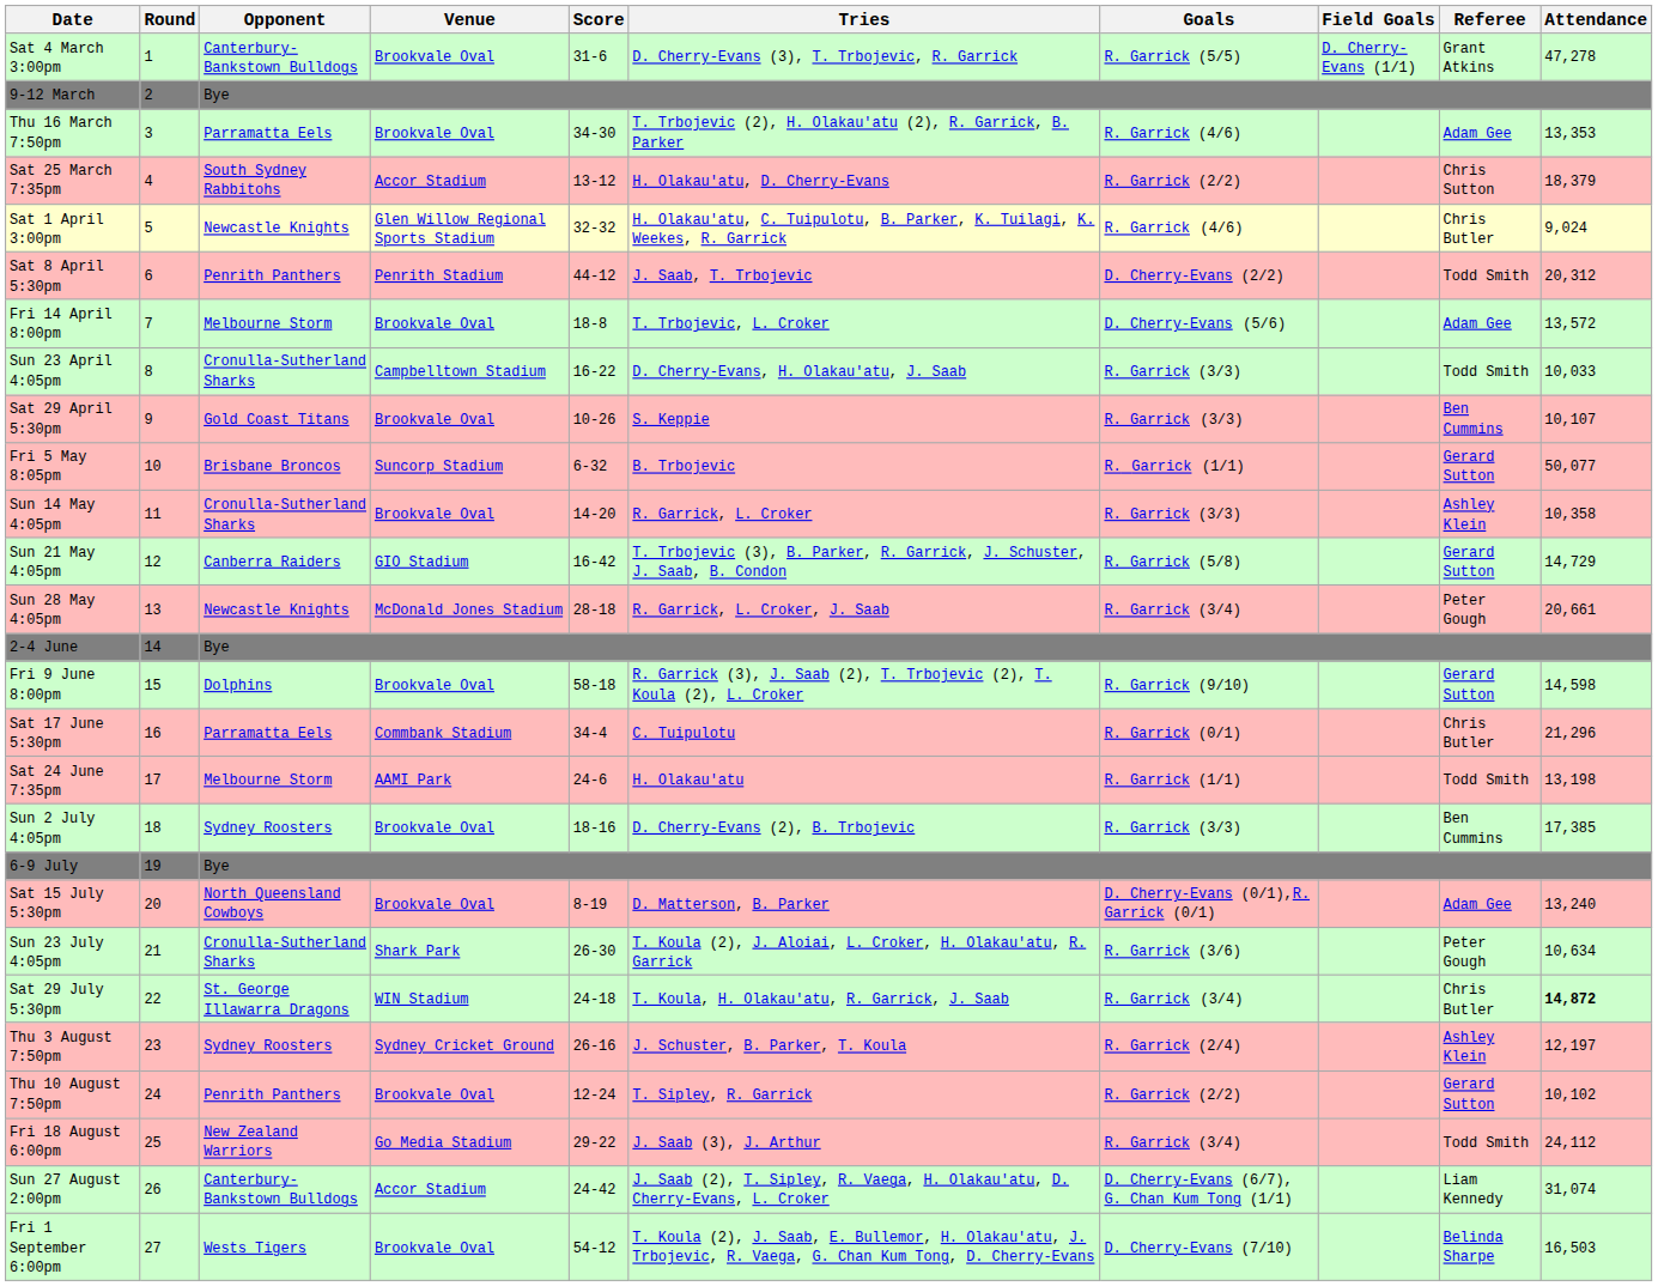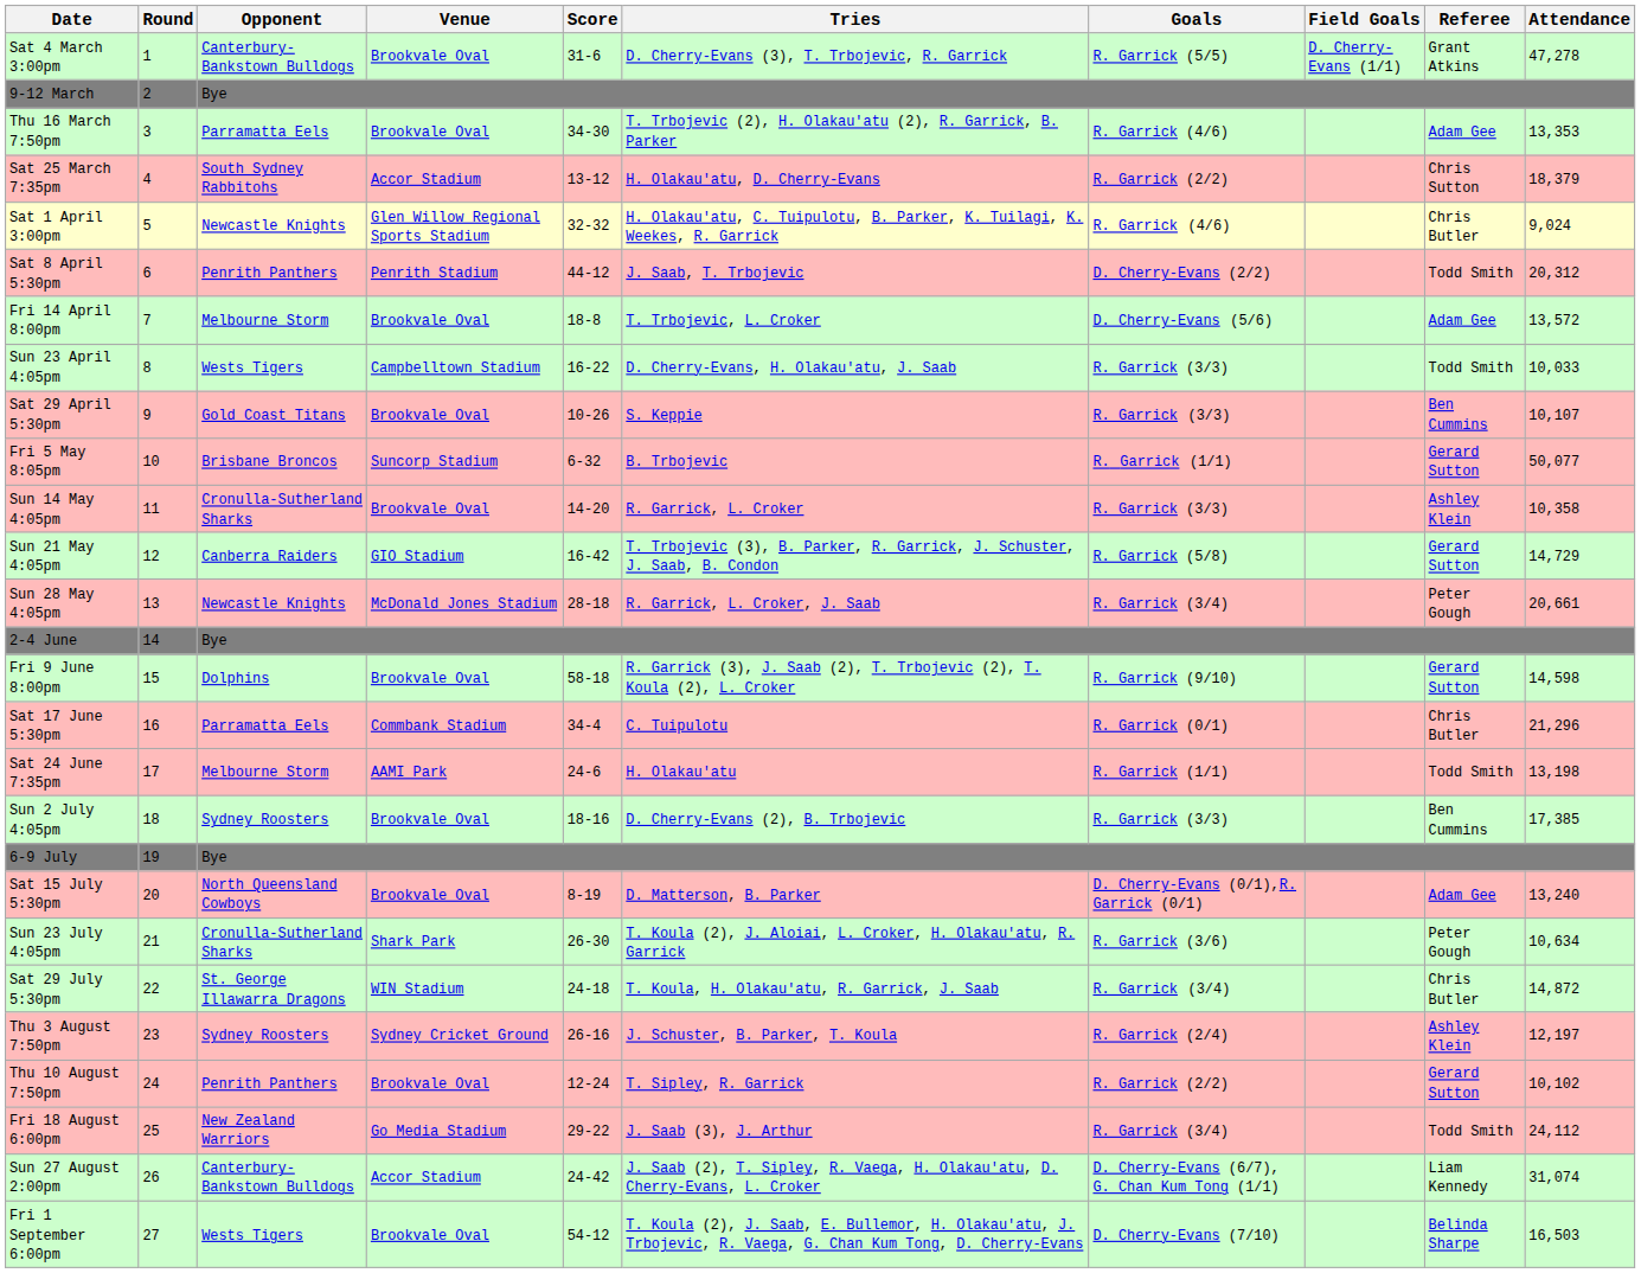Sun 23 April 4:05pm | Opponent: Cronulla-Sutherland Sharks -> Wests Tigers
Sat 29 July 5:30pm | Attendance: bold -> normal
